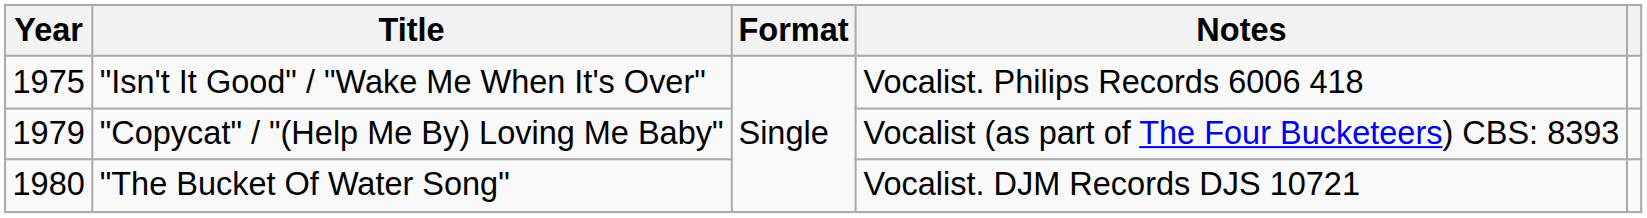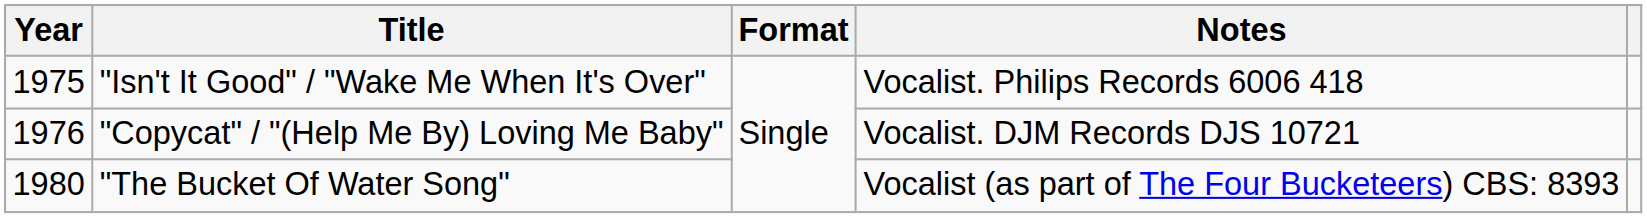"Copycat" / "(Help Me By) Loving Me Baby" | Year: 1979 -> 1976
"Copycat" / "(Help Me By) Loving Me Baby" | Notes: Vocalist (as part of The Four Bucketeers) CBS: 8393 -> Vocalist. DJM Records DJS 10721
"The Bucket Of Water Song" | Notes: Vocalist. DJM Records DJS 10721 -> Vocalist (as part of The Four Bucketeers) CBS: 8393
